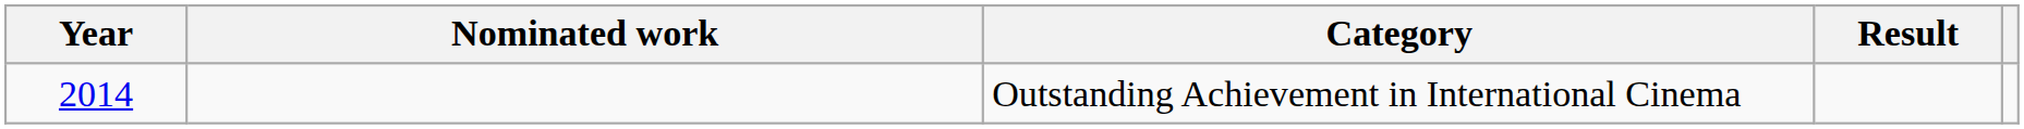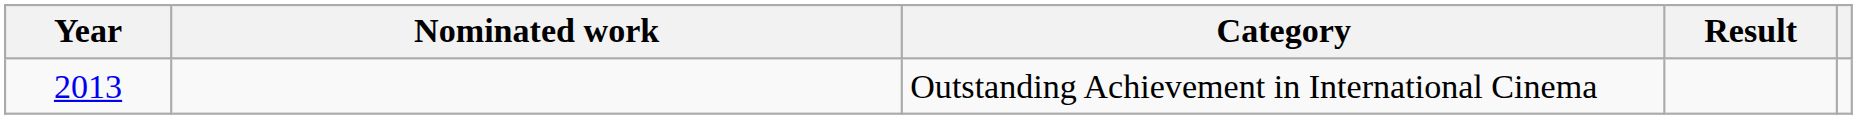Outstanding Achievement in International Cinema | Year: 2014 -> 2013
